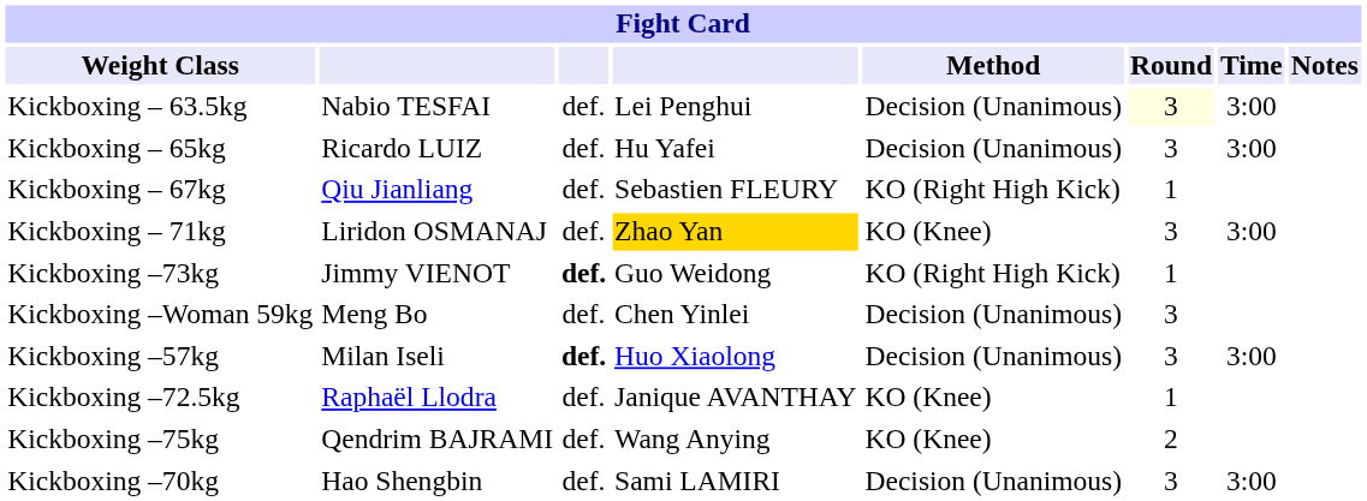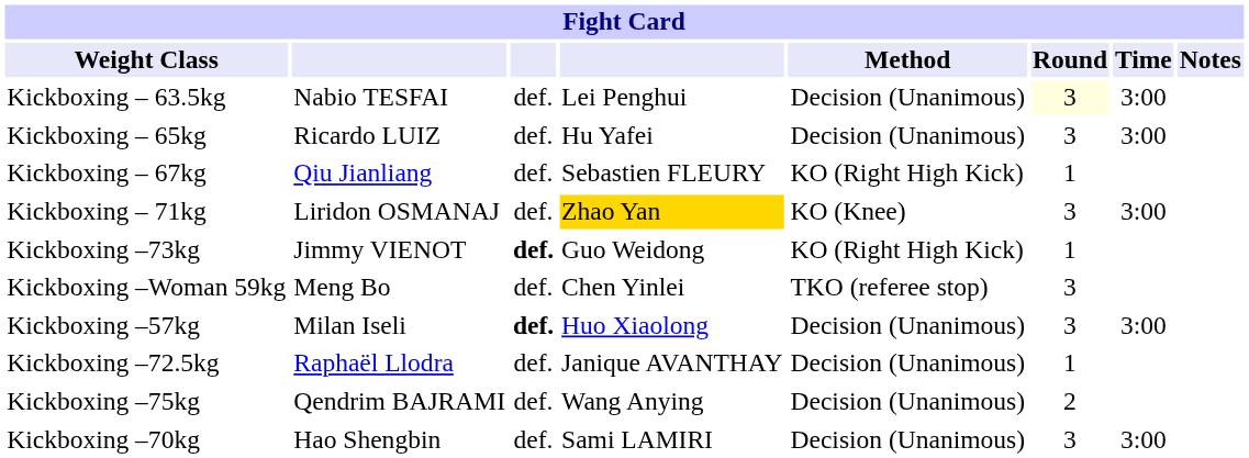Kickboxing –Woman 59kg | Method: Decision (Unanimous) -> TKO (referee stop)
Kickboxing –72.5kg | Method: KO (Knee) -> Decision (Unanimous)
Kickboxing –75kg | Method: KO (Knee) -> Decision (Unanimous)
